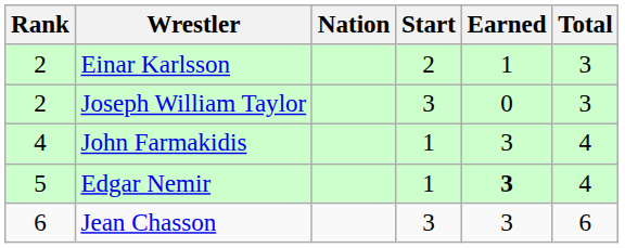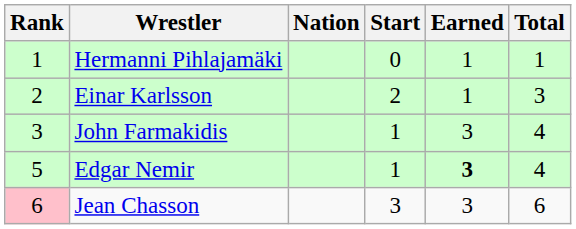+ row: 1 | Hermanni Pihlajamäki | 0 | 1 | 1
- row: 2 | Joseph William Taylor | 3 | 0 | 3
John Farmakidis | Rank: 4 -> 3
Jean Chasson | Rank: no background -> pink background
